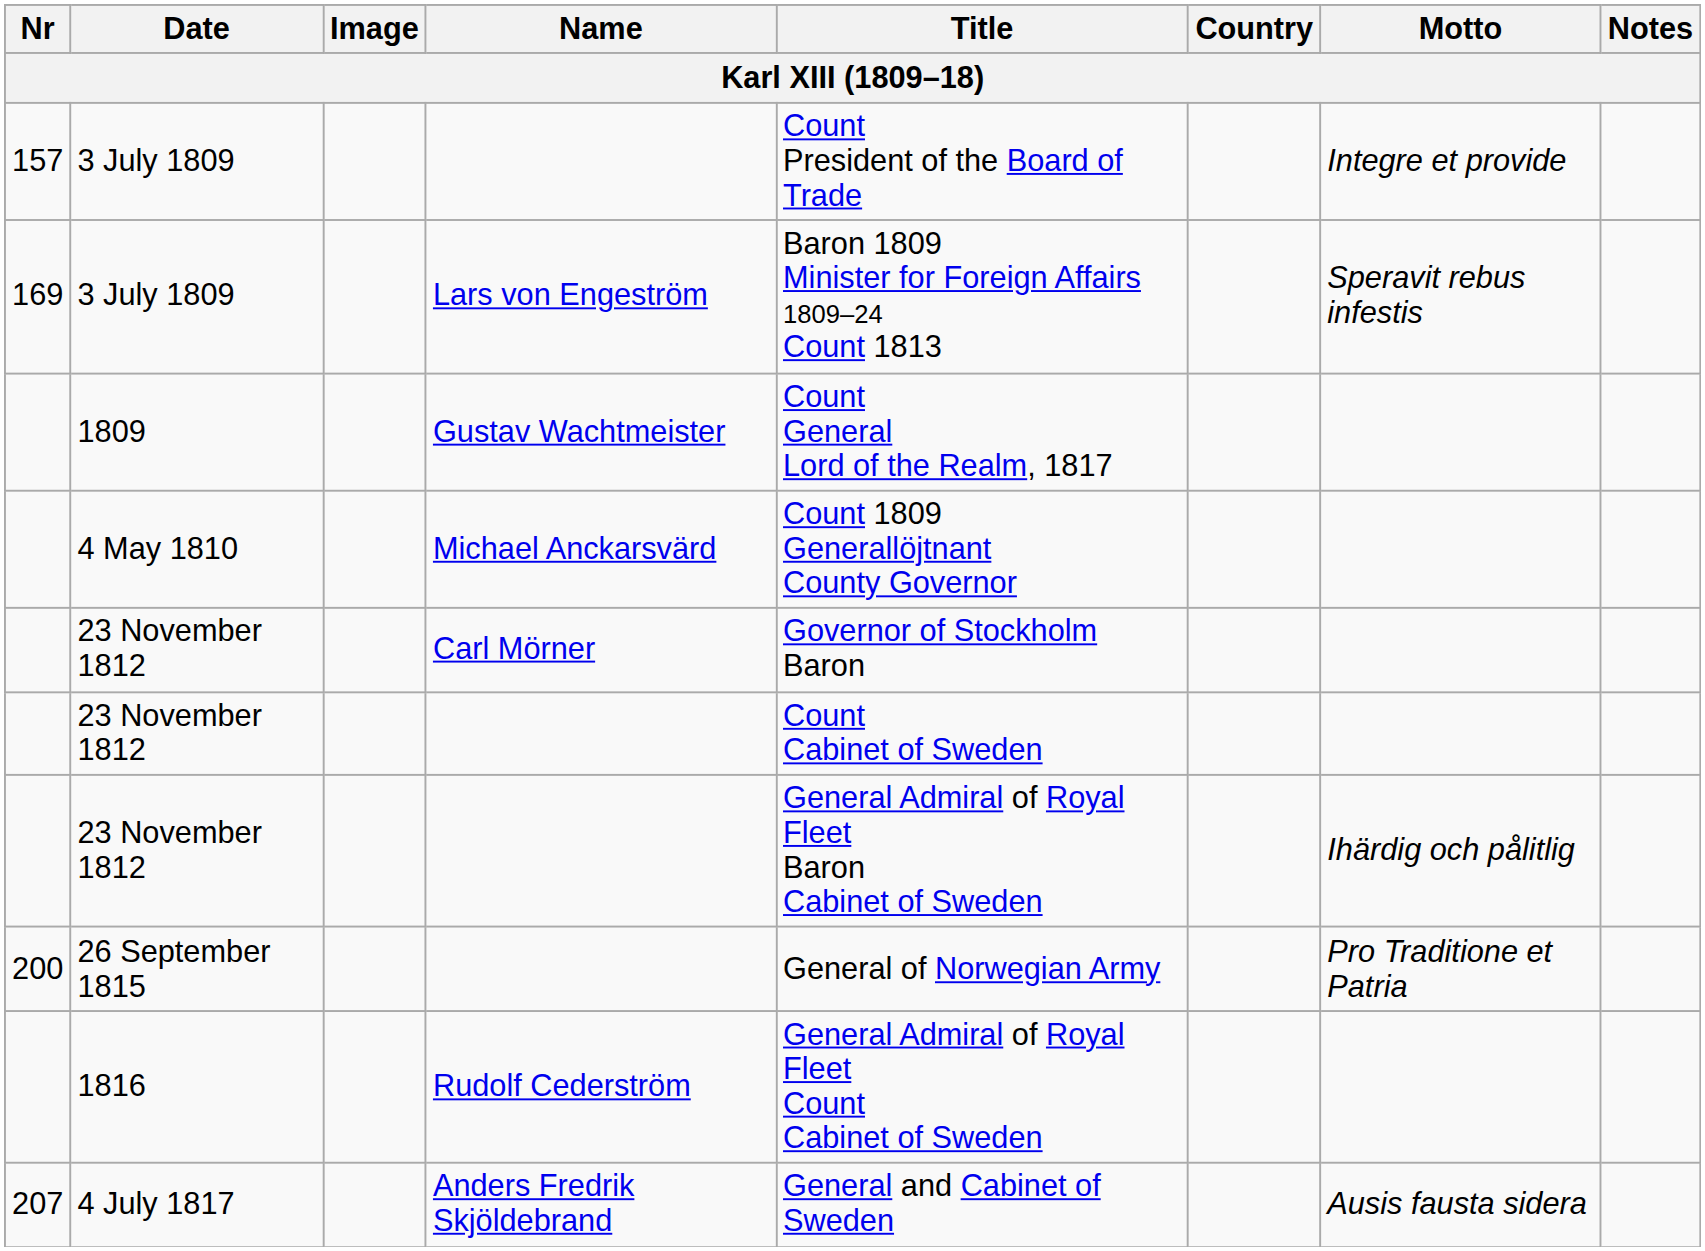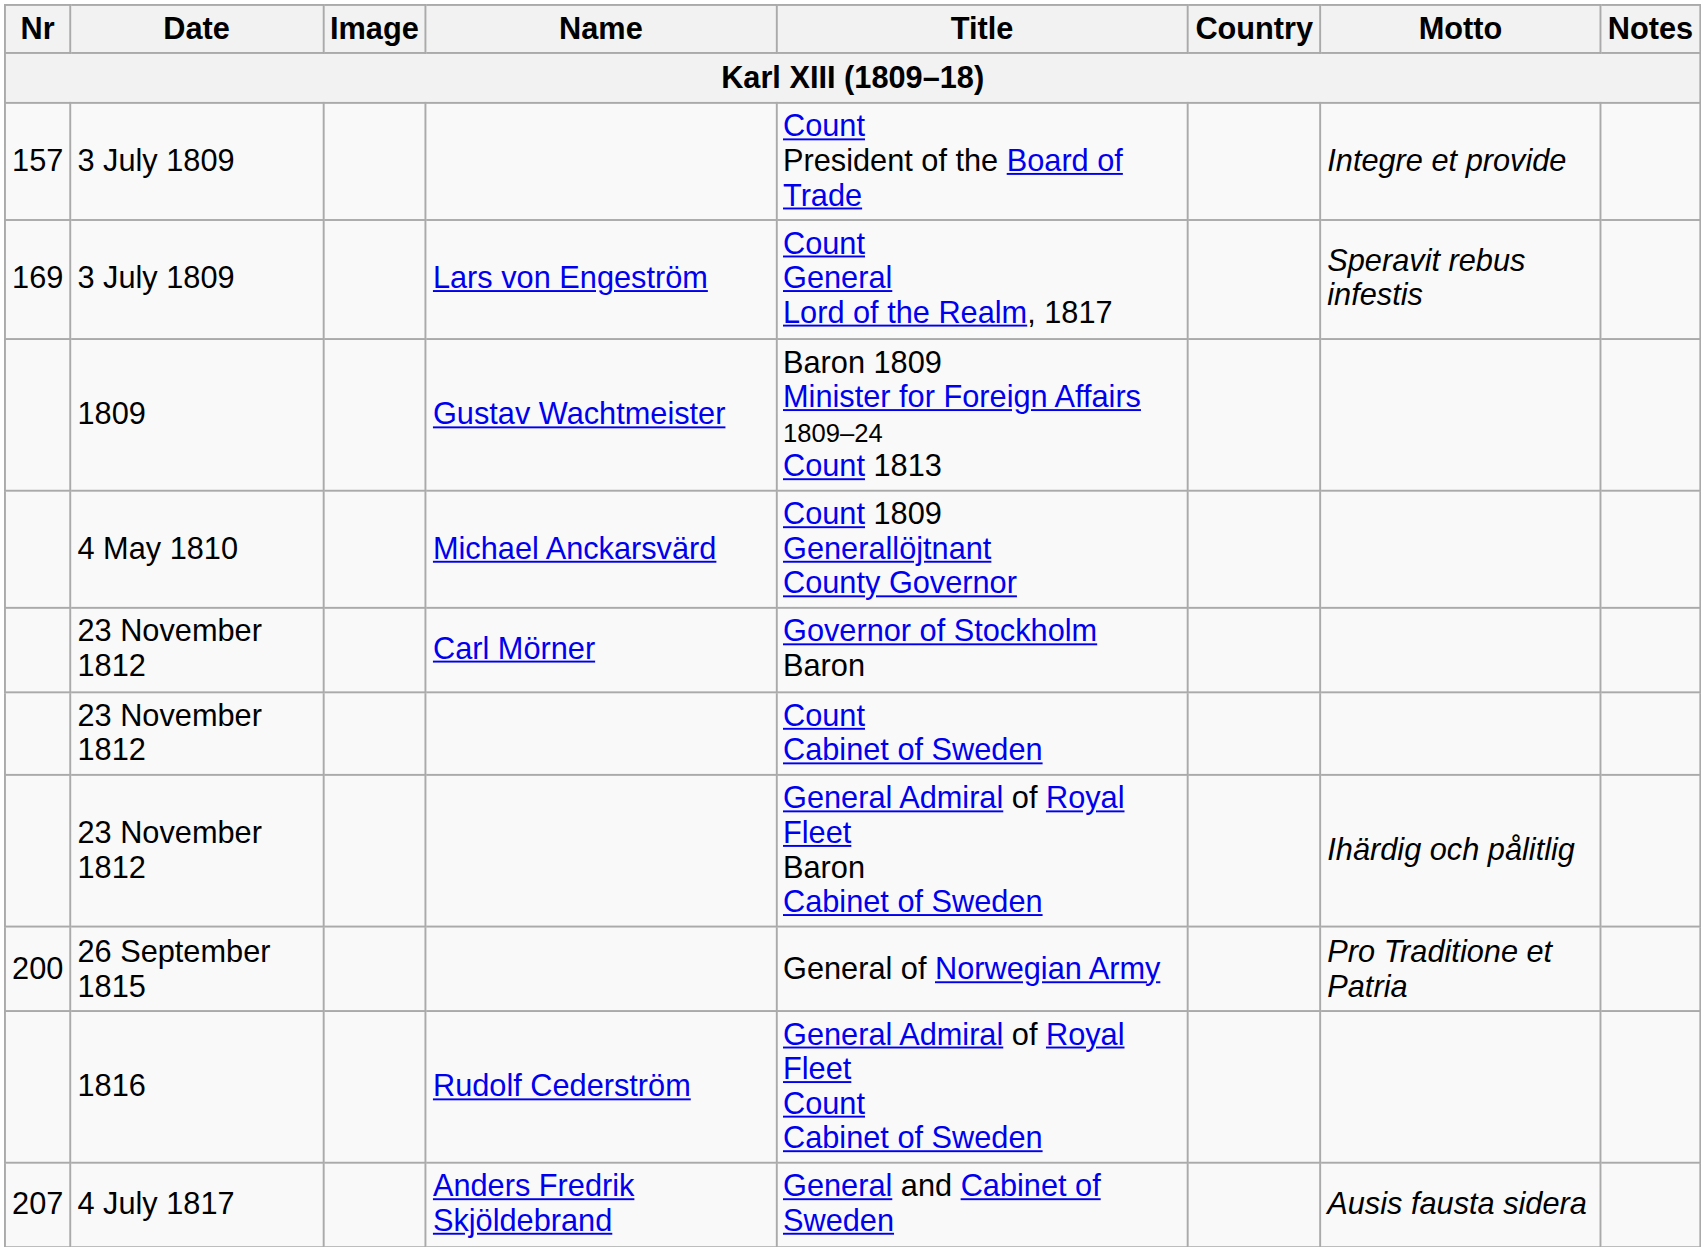3 July 1809 / Lars von Engeström | Title: Baron 1809 Minister for Foreign Affairs 1809–24 Count 1813 -> Count General Lord of the Realm, 1817
1809 | Title: Count General Lord of the Realm, 1817 -> Baron 1809 Minister for Foreign Affairs 1809–24 Count 1813
